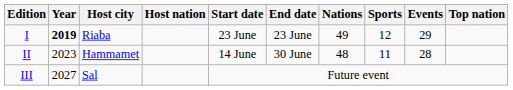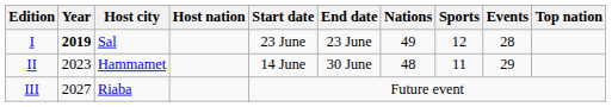I | Host city: Riaba -> Sal
I | Events: 29 -> 28
II | Events: 28 -> 29
III | Host city: Sal -> Riaba
